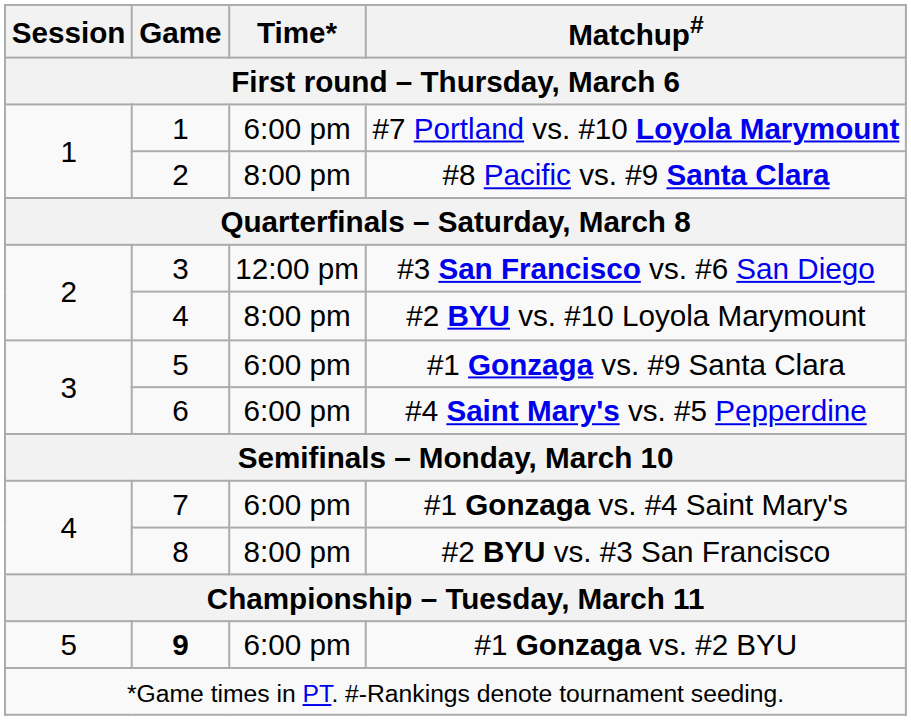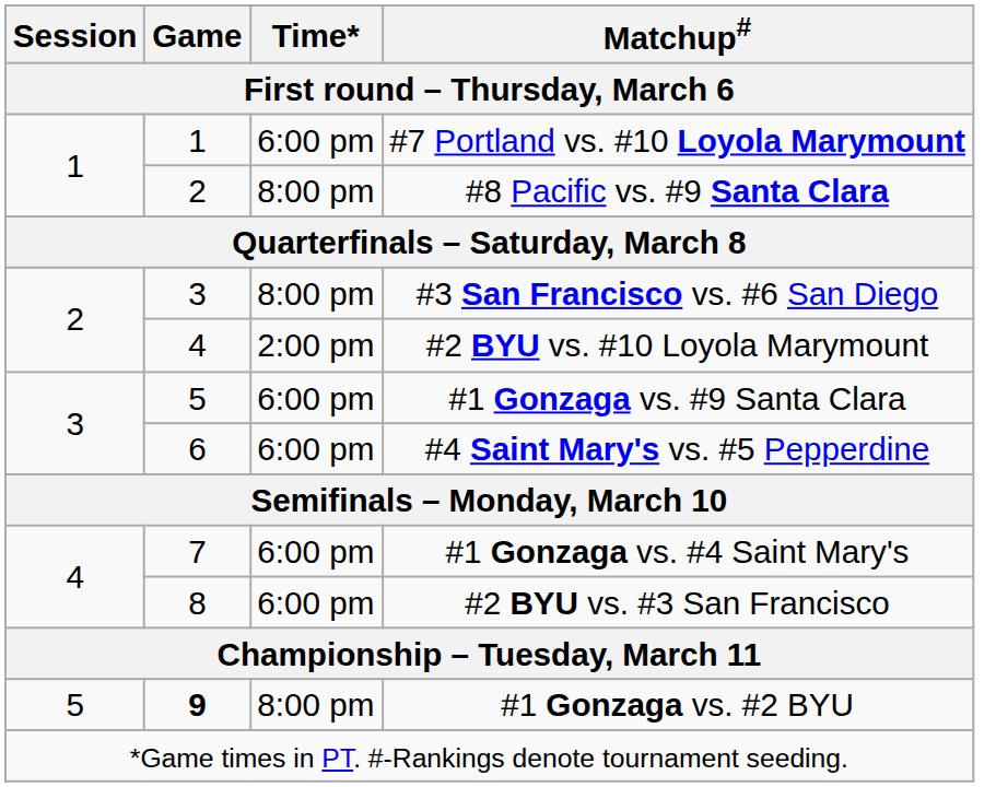#3 San Francisco vs. #6 San Diego | Time*: 12:00 pm -> 8:00 pm
#2 BYU vs. #10 Loyola Marymount | Time*: 8:00 pm -> 2:00 pm
#2 BYU vs. #3 San Francisco | Time*: 8:00 pm -> 6:00 pm
#1 Gonzaga vs. #2 BYU | Time*: 6:00 pm -> 8:00 pm
